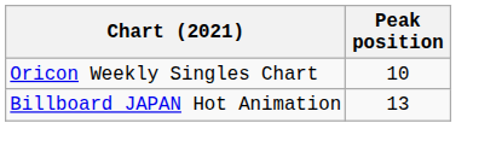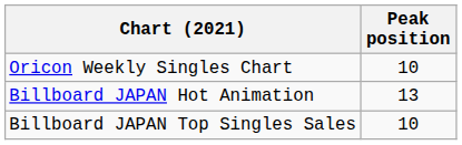+ row: Billboard JAPAN Top Singles Sales | 10
